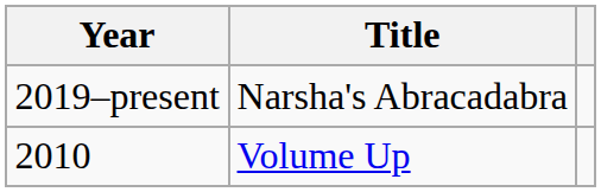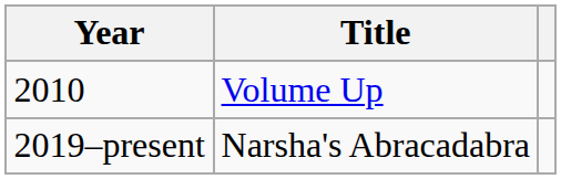rows swapped: 2010 <-> 2019–present
